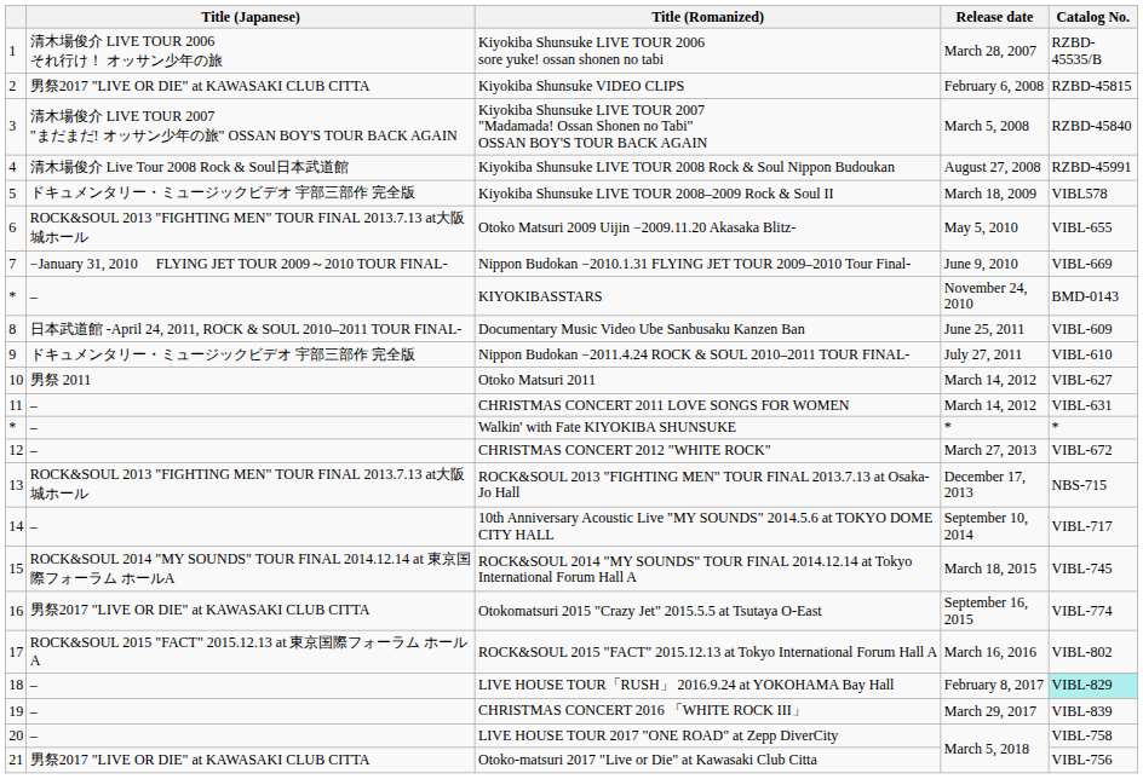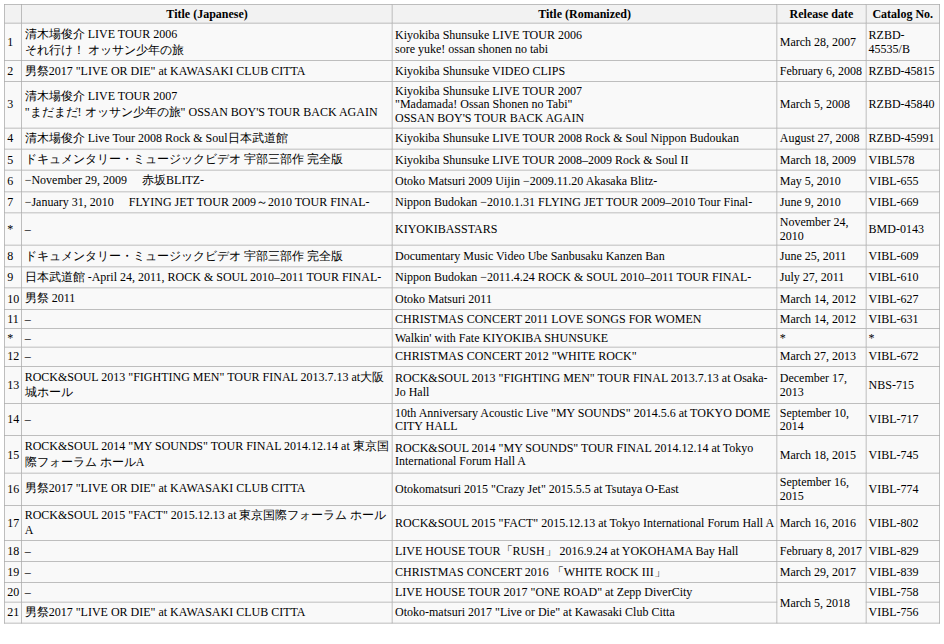Otoko Matsuri 2009 Uijin −2009.11.20 Akasaka Blitz- | Title (Japanese): ROCK&SOUL 2013 "FIGHTING MEN" TOUR FINAL 2013.7.13 at大阪城ホール -> −November 29, 2009 赤坂BLITZ-
Documentary Music Video Ube Sanbusaku Kanzen Ban | Title (Japanese): 日本武道館 -April 24, 2011, ROCK & SOUL 2010–2011 TOUR FINAL- -> ドキュメンタリー・ミュージックビデオ 宇部三部作 完全版
Nippon Budokan −2011.4.24 ROCK & SOUL 2010–2011 TOUR FINAL- | Title (Japanese): ドキュメンタリー・ミュージックビデオ 宇部三部作 完全版 -> 日本武道館 -April 24, 2011, ROCK & SOUL 2010–2011 TOUR FINAL-
LIVE HOUSE TOUR「RUSH」 2016.9.24 at YOKOHAMA Bay Hall | Catalog No.: paleturquoise background -> no background
